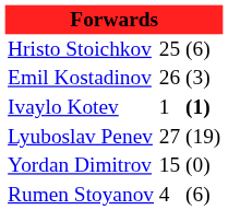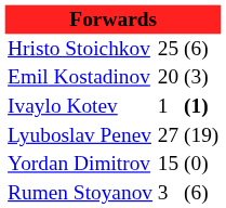Emil Kostadinov | column 2: 26 -> 20
Rumen Stoyanov | column 2: 4 -> 3
